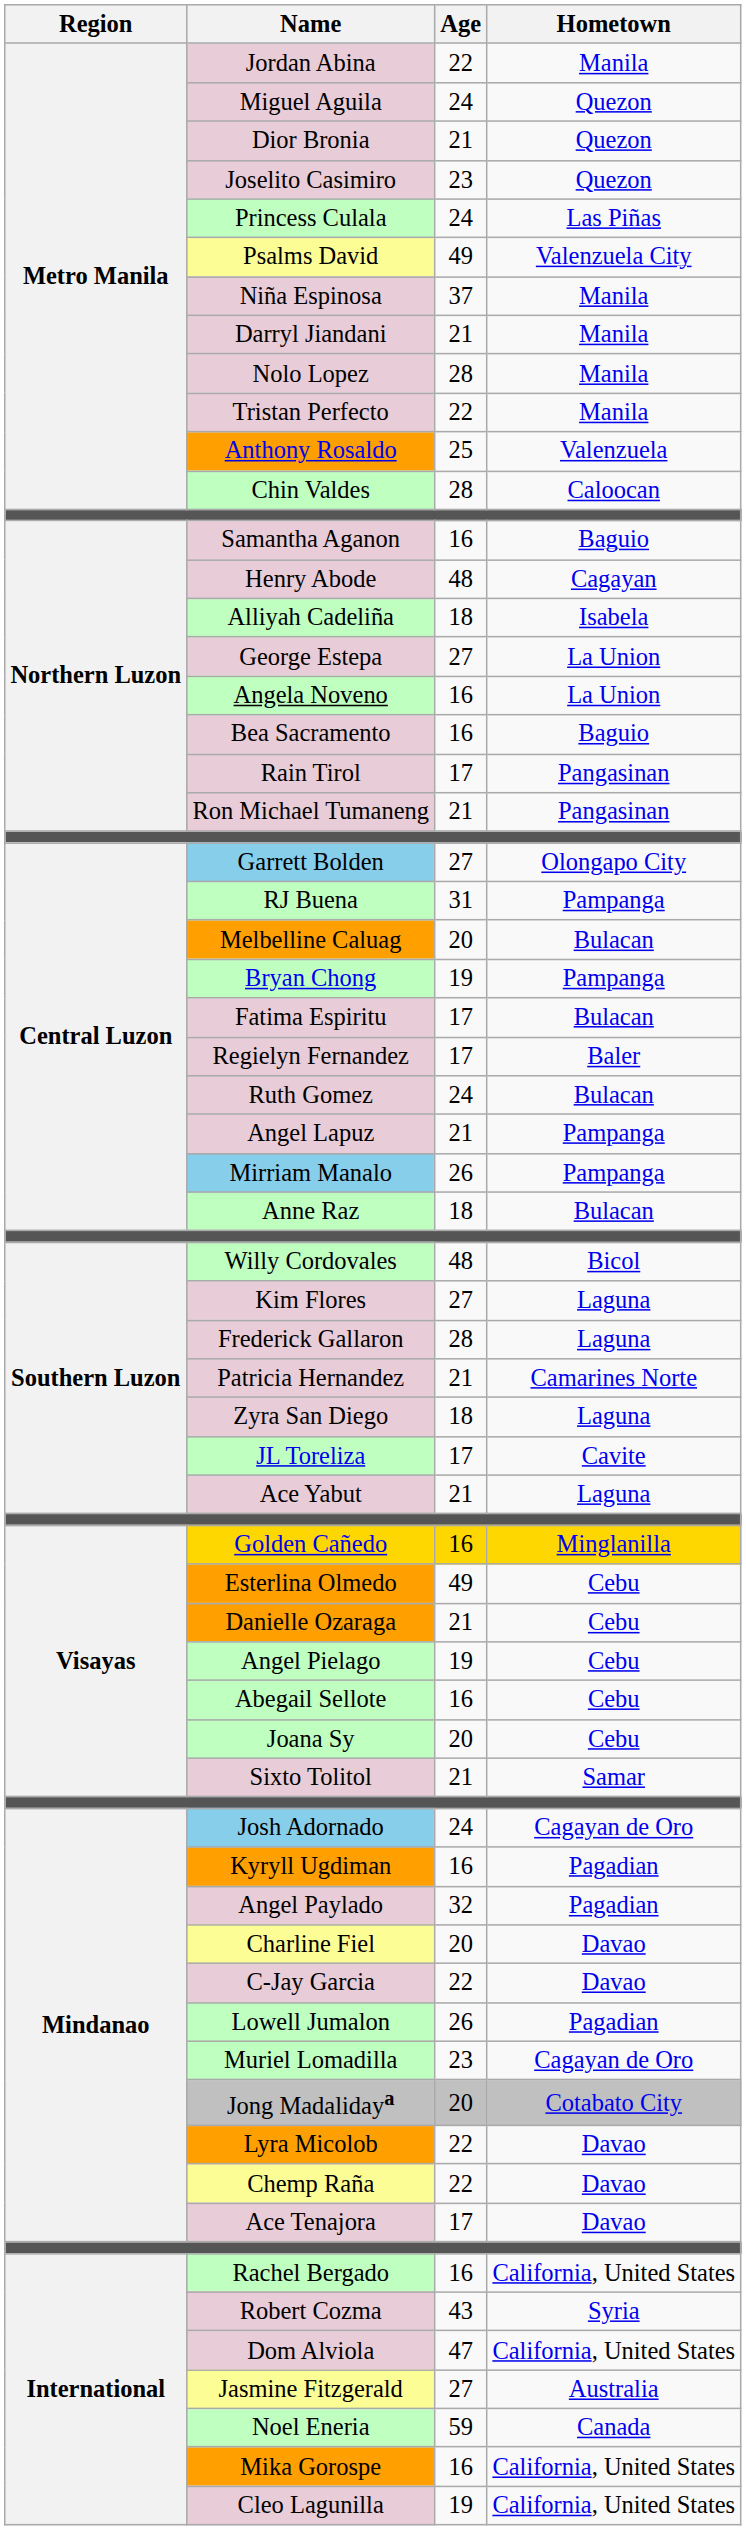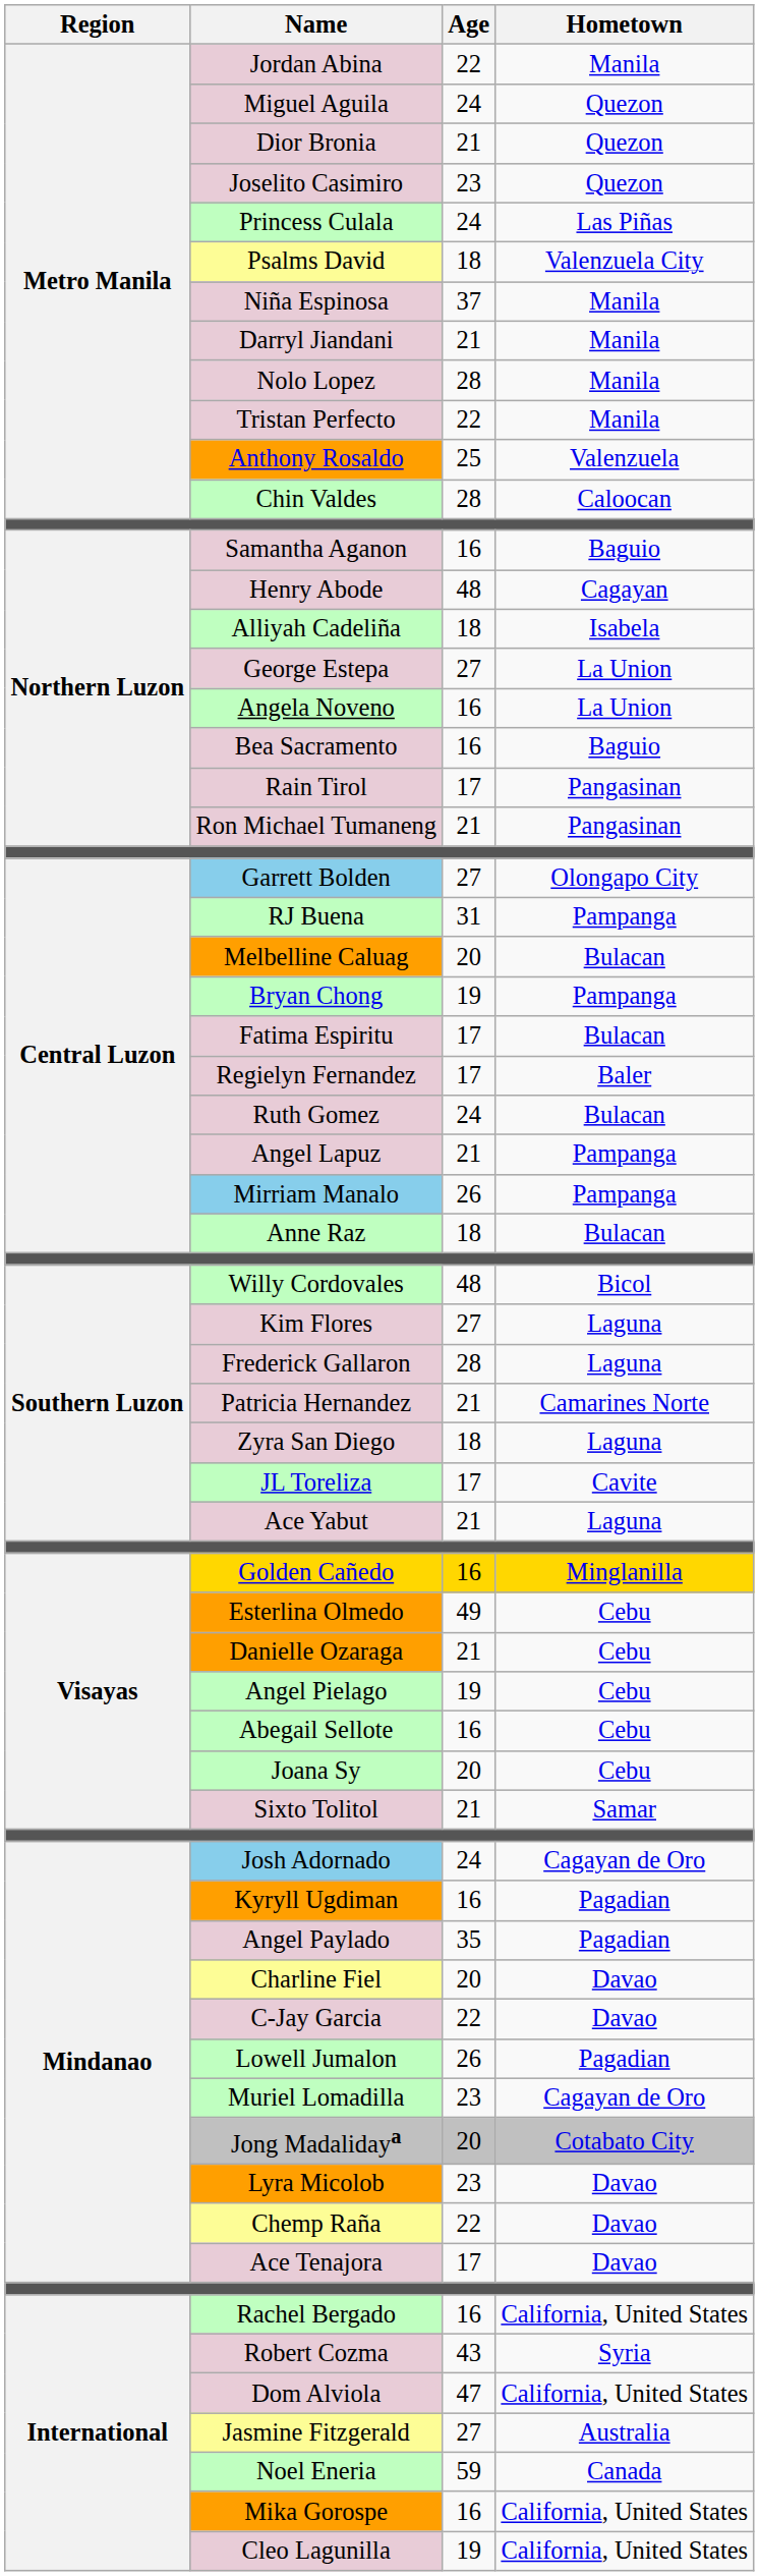Psalms David | Age: 49 -> 18
Angel Paylado | Age: 32 -> 35
Lyra Micolob | Age: 22 -> 23
